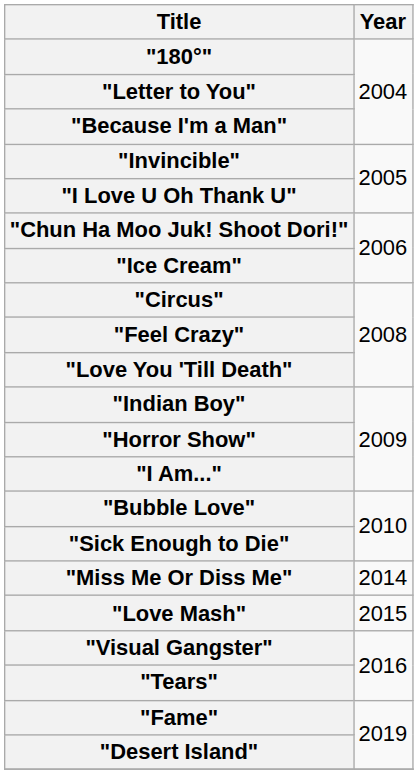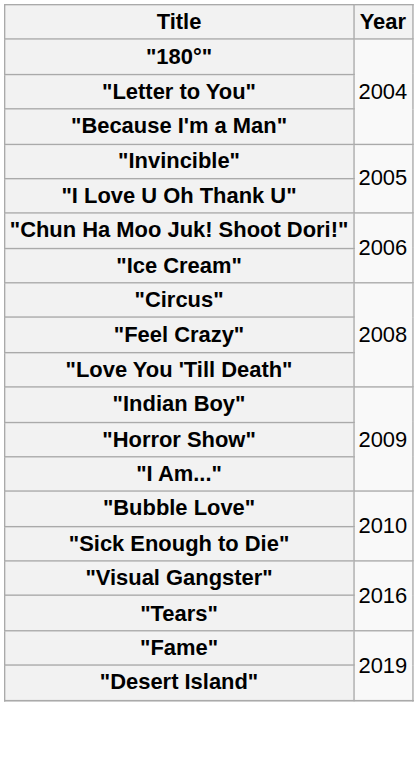- row: "Miss Me Or Diss Me" | 2014
- row: "Love Mash" | 2015
